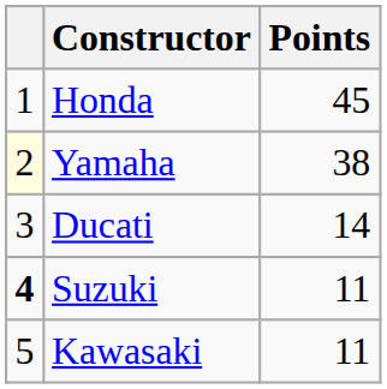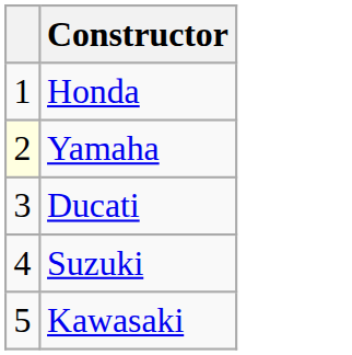- column: Points | 45 | 38 | 14 | 11 | 11
Suzuki | column 1: bold -> normal
